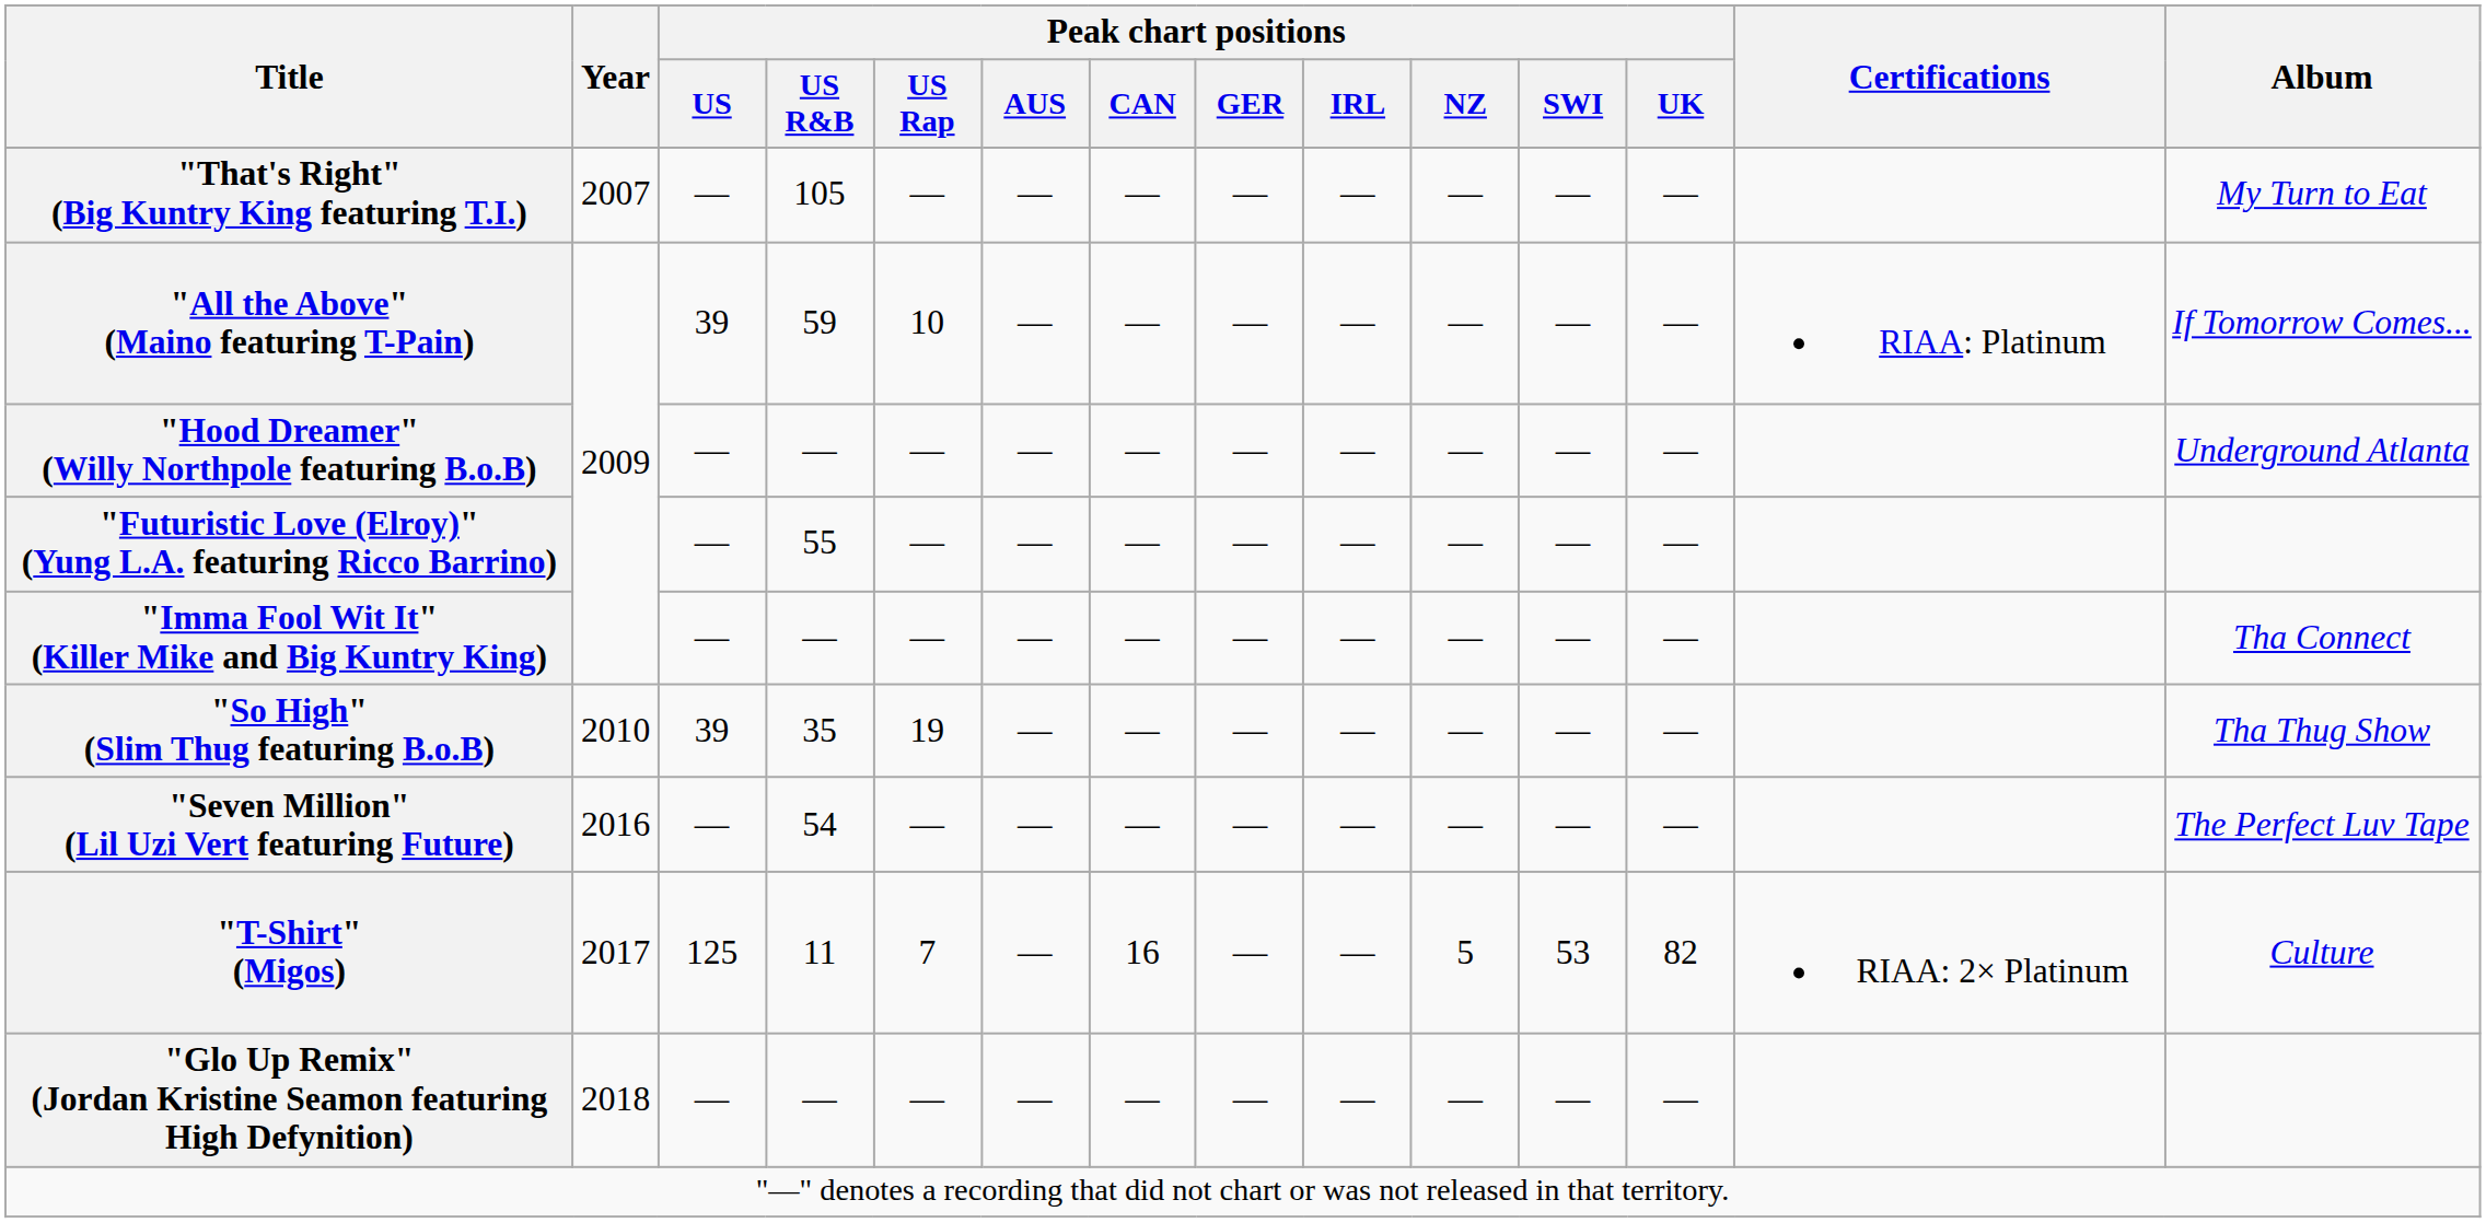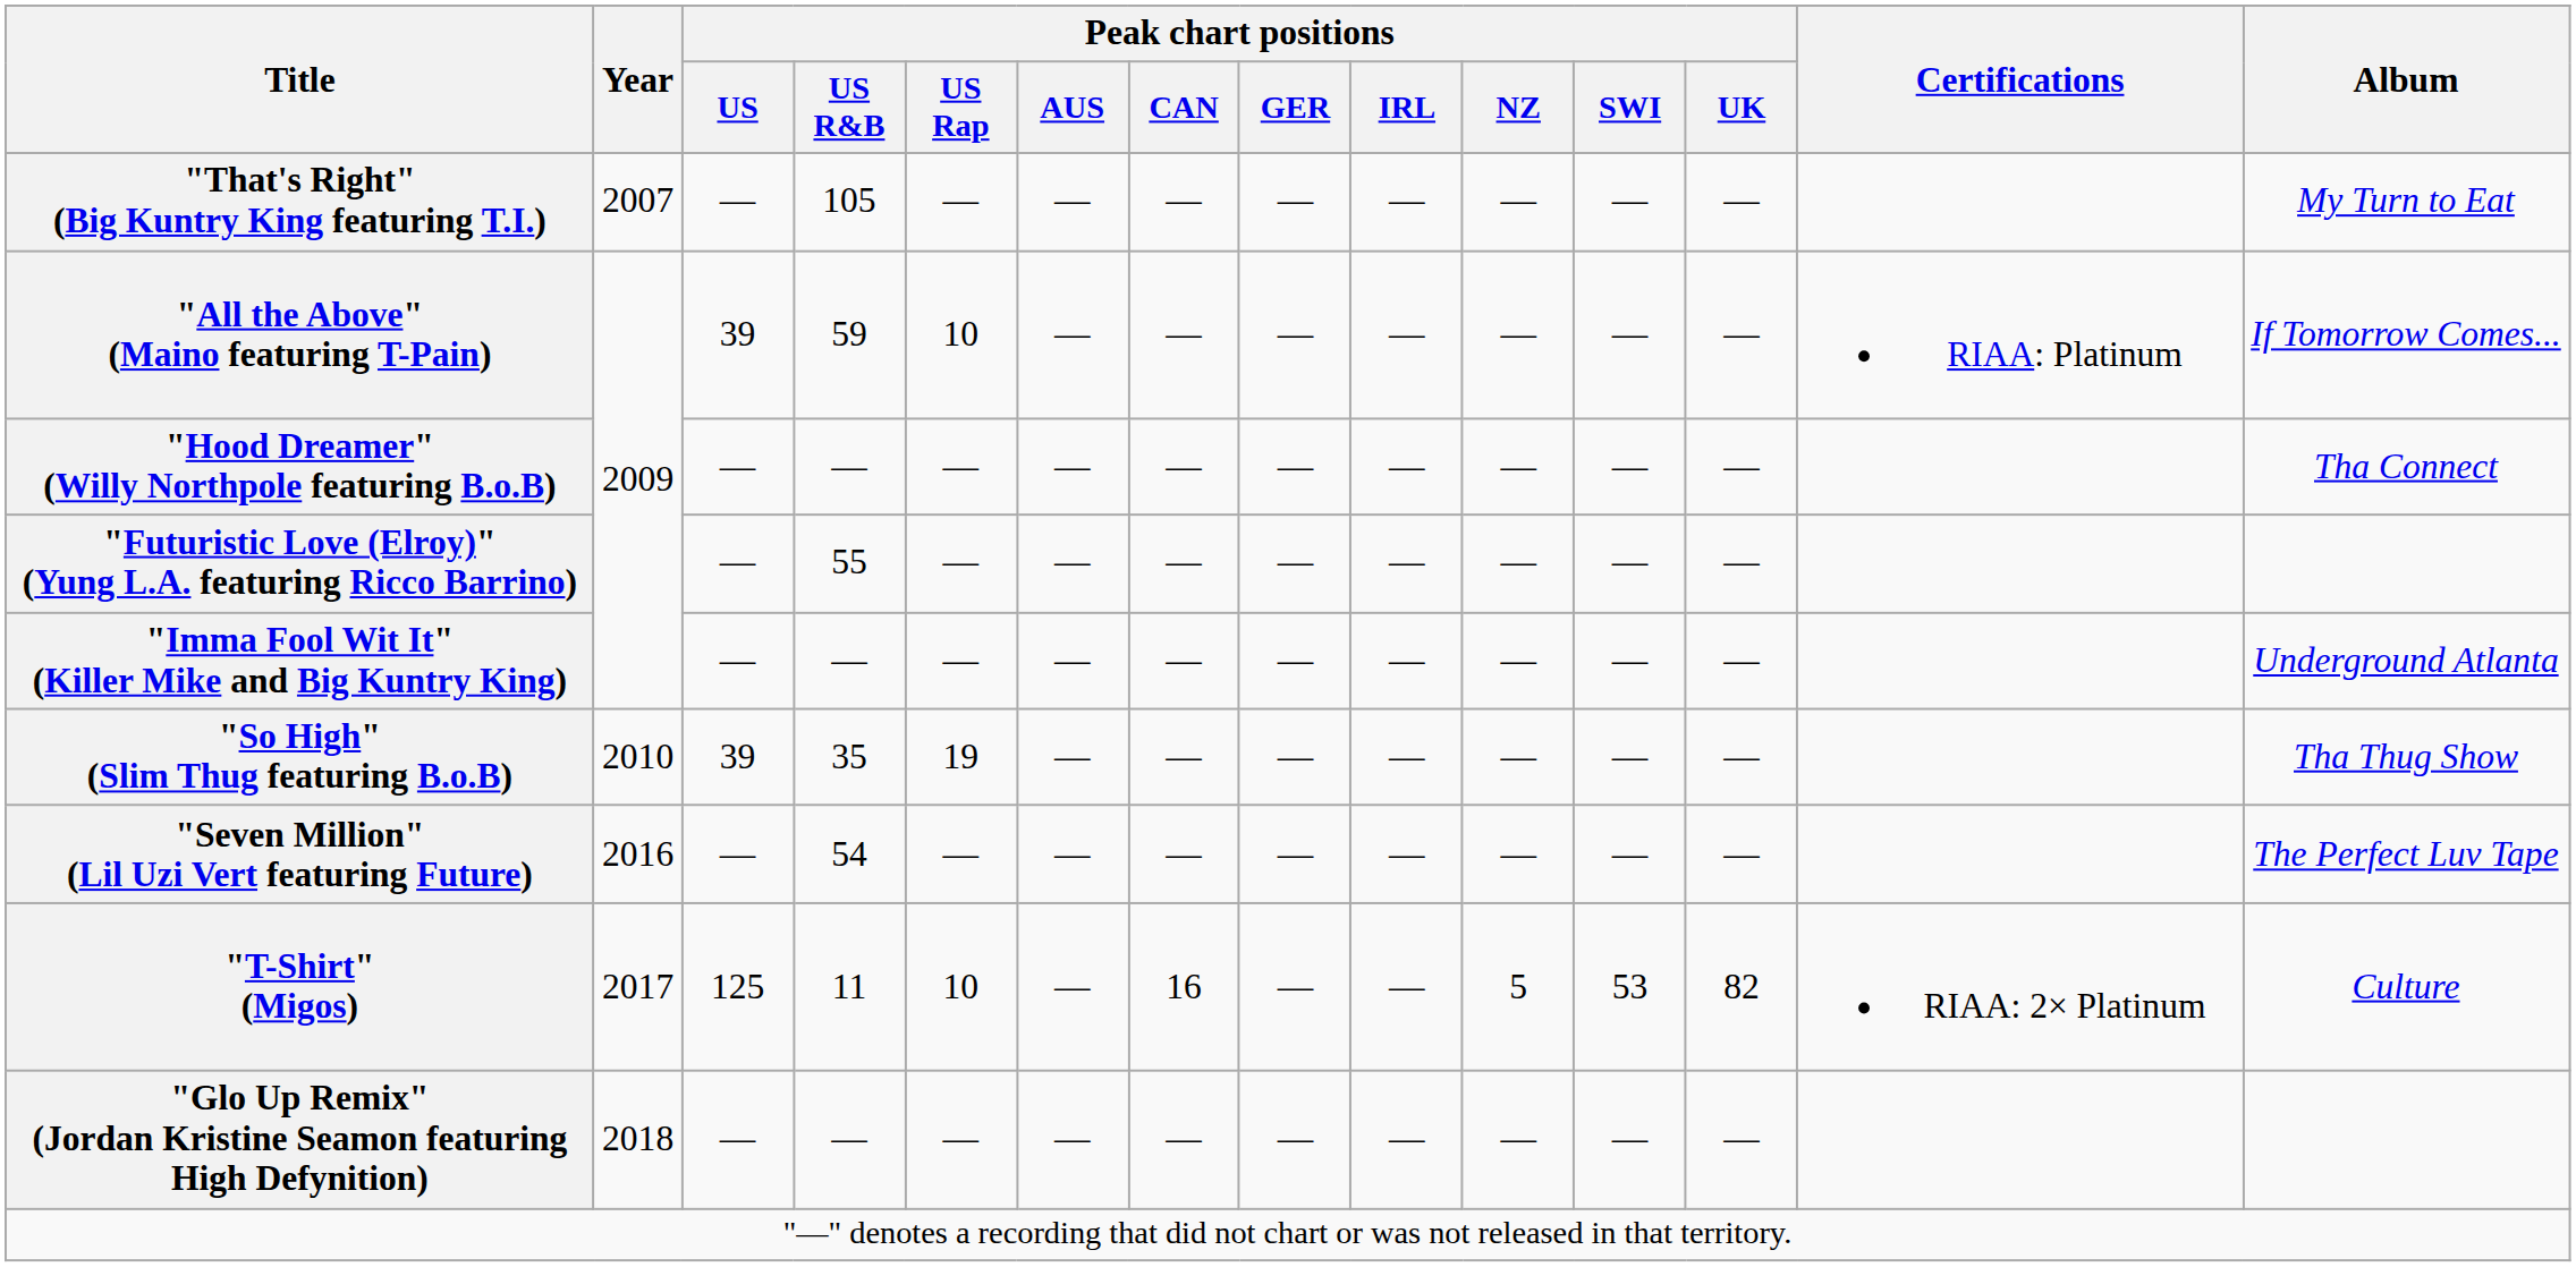"Hood Dreamer" (Willy Northpole featuring B.o.B) | Album: Underground Atlanta -> Tha Connect
"Imma Fool Wit It" (Killer Mike and Big Kuntry King) | Album: Tha Connect -> Underground Atlanta
"T-Shirt" (Migos) | Peak chart positions / US Rap: 7 -> 10
